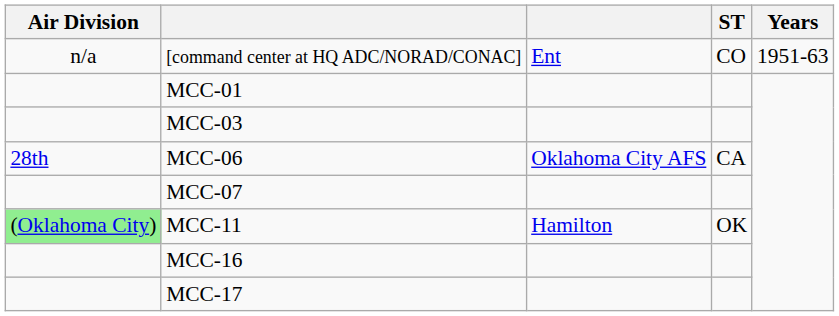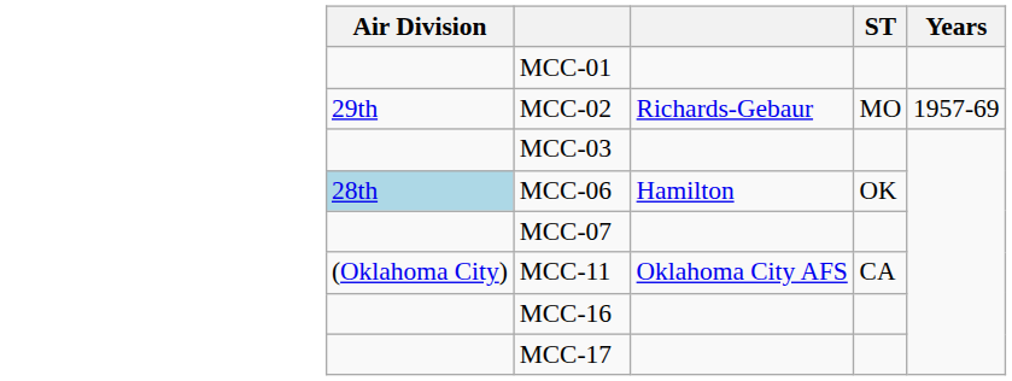- row: n/a | [command center at HQ ADC/NORAD/CONAC] | Ent | CO | 1951-63
+ row: 29th | MCC-02 | Richards-Gebaur | MO | 1957-69
MCC-06 | Air Division: no background -> lightblue background
MCC-06 | column 3: Oklahoma City AFS -> Hamilton
MCC-06 | ST: CA -> OK
MCC-11 | Air Division: lightgreen background -> no background
MCC-11 | column 3: Hamilton -> Oklahoma City AFS
MCC-11 | ST: OK -> CA
